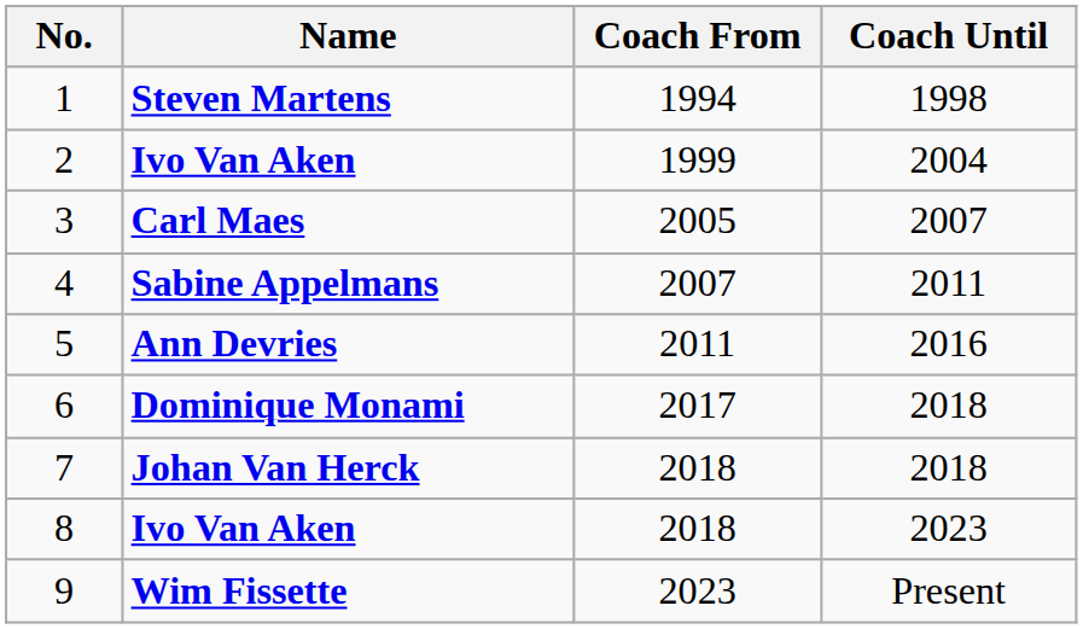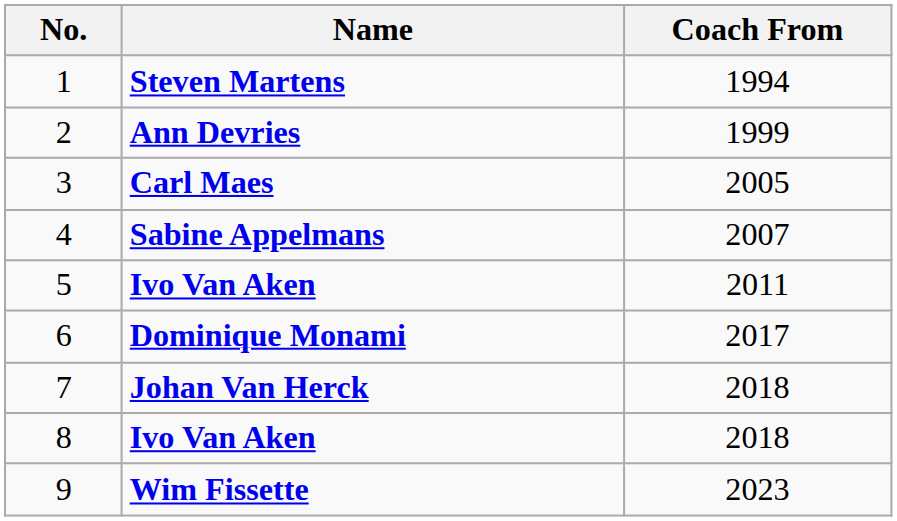- column: Coach Until | 1998 | 2004 | 2007 | 2011 | 2016 | 2018 | 2018 | 2023 | Present
2 | Name: Ivo Van Aken -> Ann Devries
5 | Name: Ann Devries -> Ivo Van Aken
